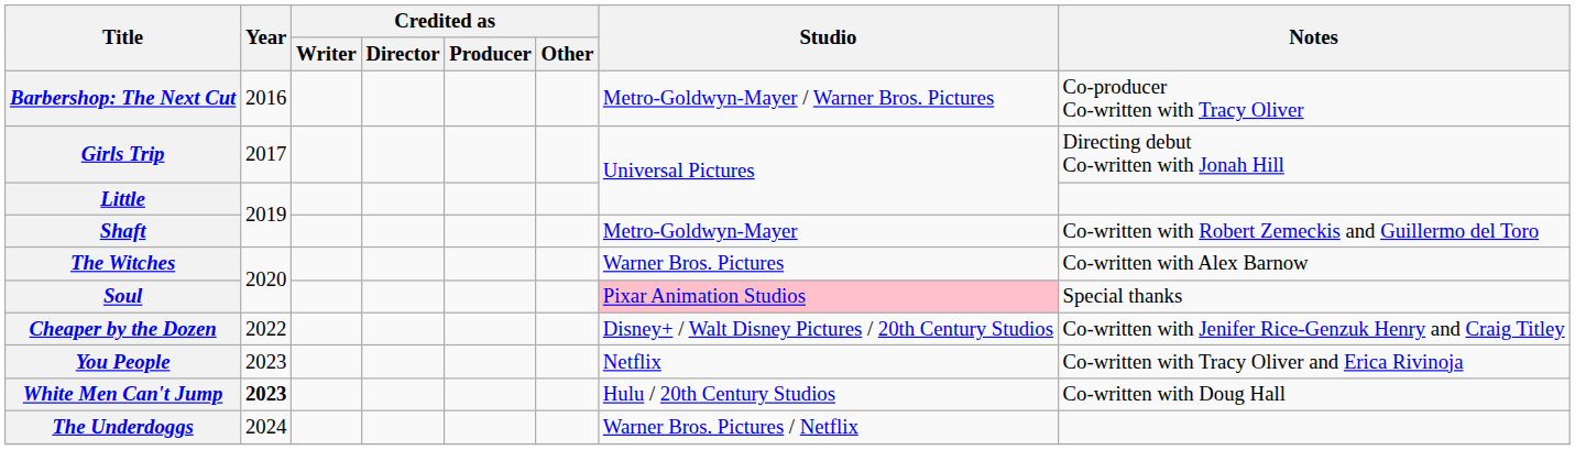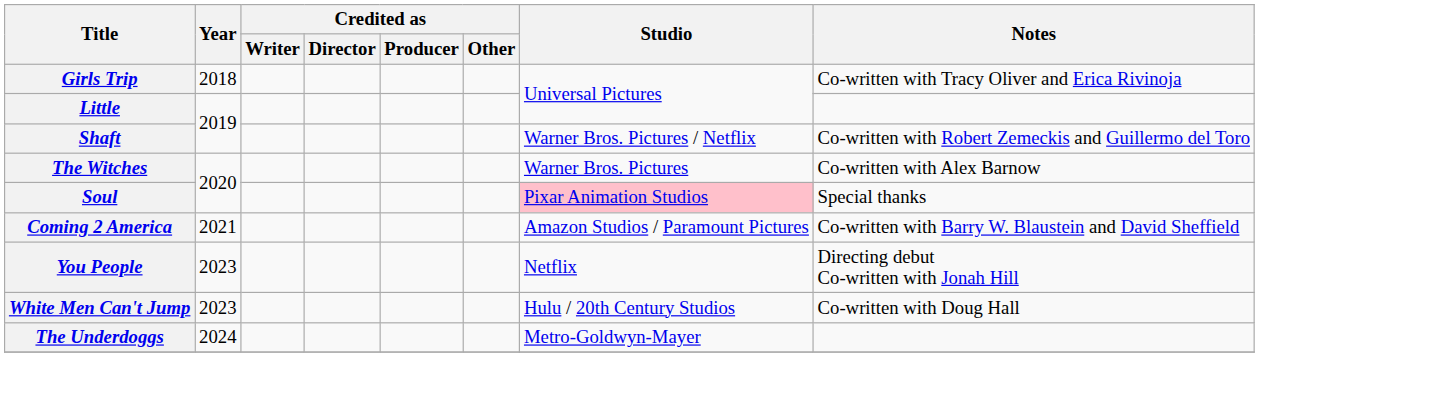- row: Barbershop: The Next Cut | 2016 | Metro-Goldwyn-Mayer / Warner Bros. Pictures | Co-producer Co-written with Tracy Oliver
Girls Trip | Year: 2017 -> 2018
Girls Trip | Notes: Directing debut Co-written with Jonah Hill -> Co-written with Tracy Oliver and Erica Rivinoja
Shaft | Studio: Metro-Goldwyn-Mayer -> Warner Bros. Pictures / Netflix
+ row: Coming 2 America | 2021 | Amazon Studios / Paramount Pictures | Co-written with Barry W. Blaustein and David Sheffield
- row: Cheaper by the Dozen | 2022 | Disney+ / Walt Disney Pictures / 20th Century Studios | Co-written with Jenifer Rice-Genzuk Henry and Craig Titley
You People | Notes: Co-written with Tracy Oliver and Erica Rivinoja -> Directing debut Co-written with Jonah Hill
White Men Can't Jump | Year: bold -> normal
The Underdoggs | Studio: Warner Bros. Pictures / Netflix -> Metro-Goldwyn-Mayer
